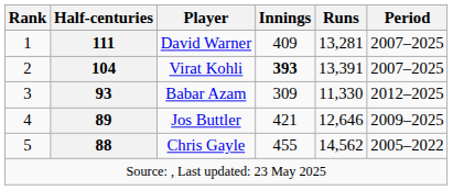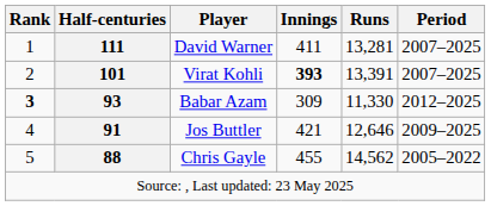David Warner | Innings: 409 -> 411
Virat Kohli | Half-centuries: 104 -> 101
Babar Azam | Rank: normal -> bold
Jos Buttler | Half-centuries: 89 -> 91
